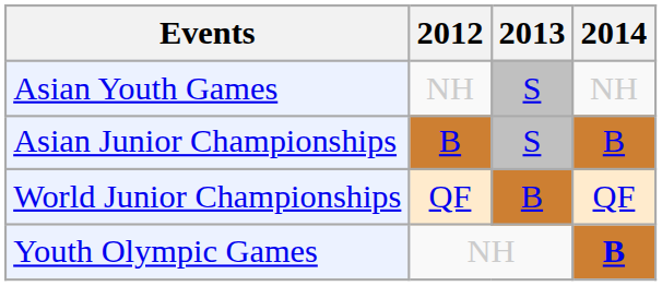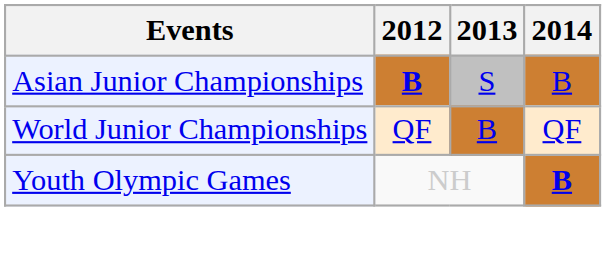- row: Asian Youth Games | NH | S | NH
Asian Junior Championships | 2012: normal -> bold
